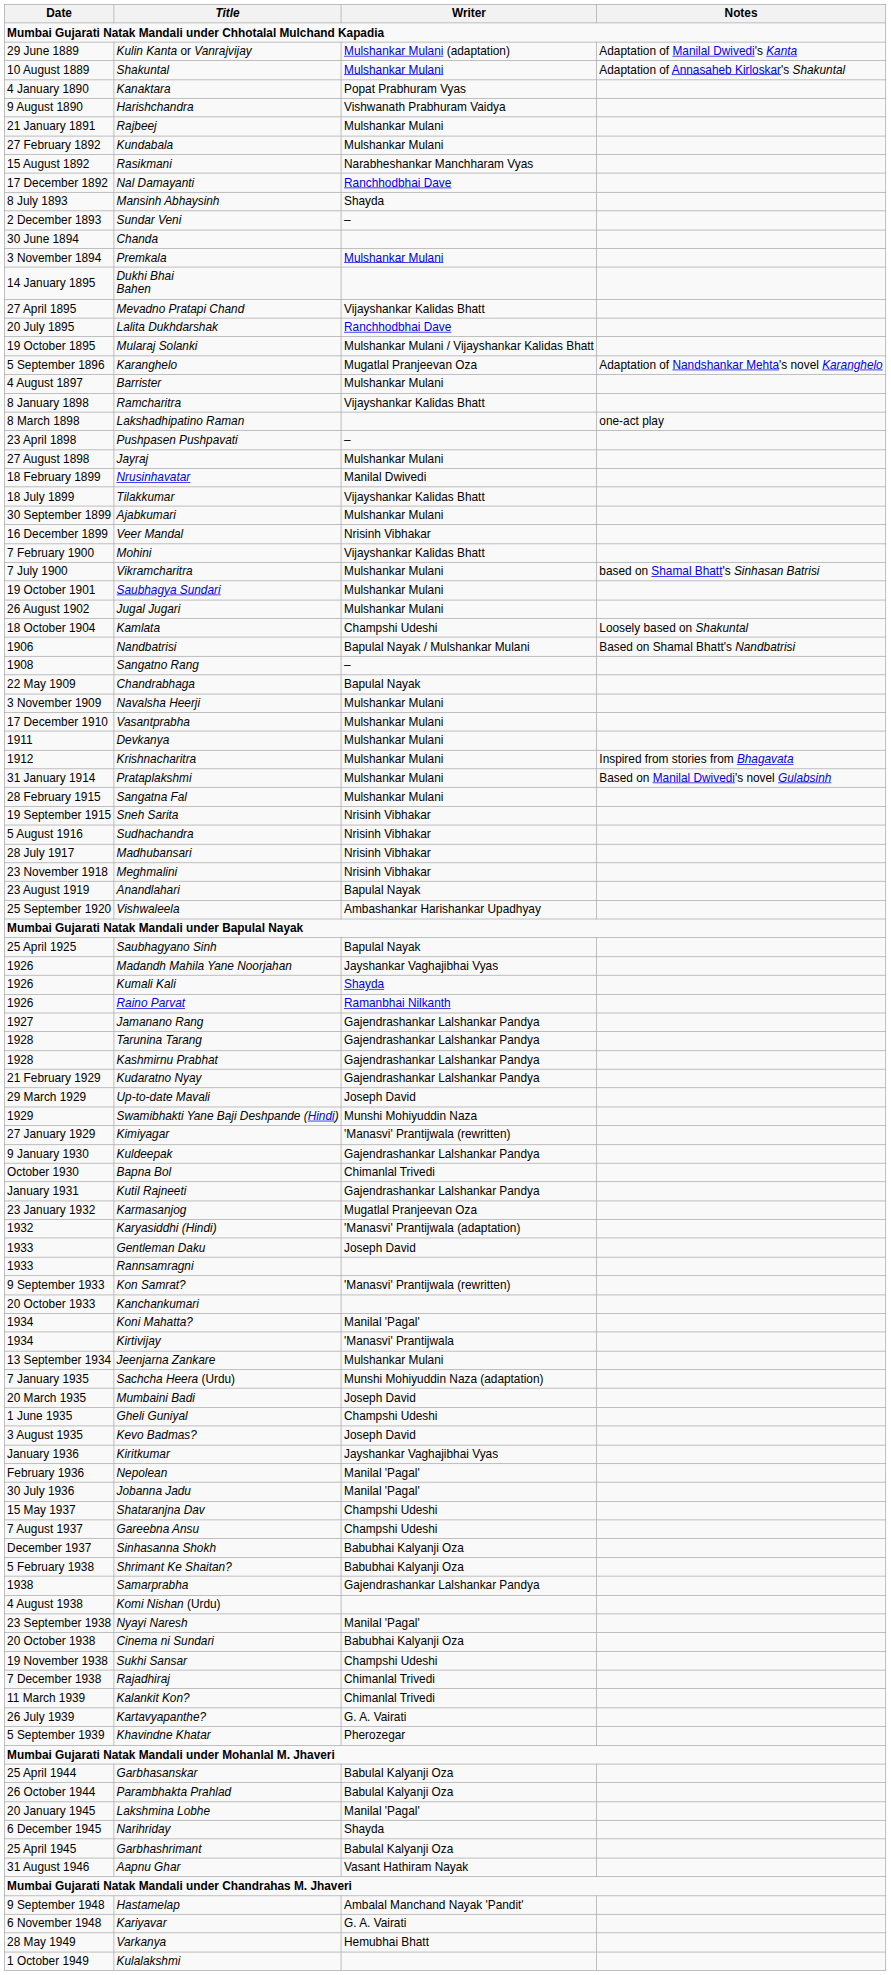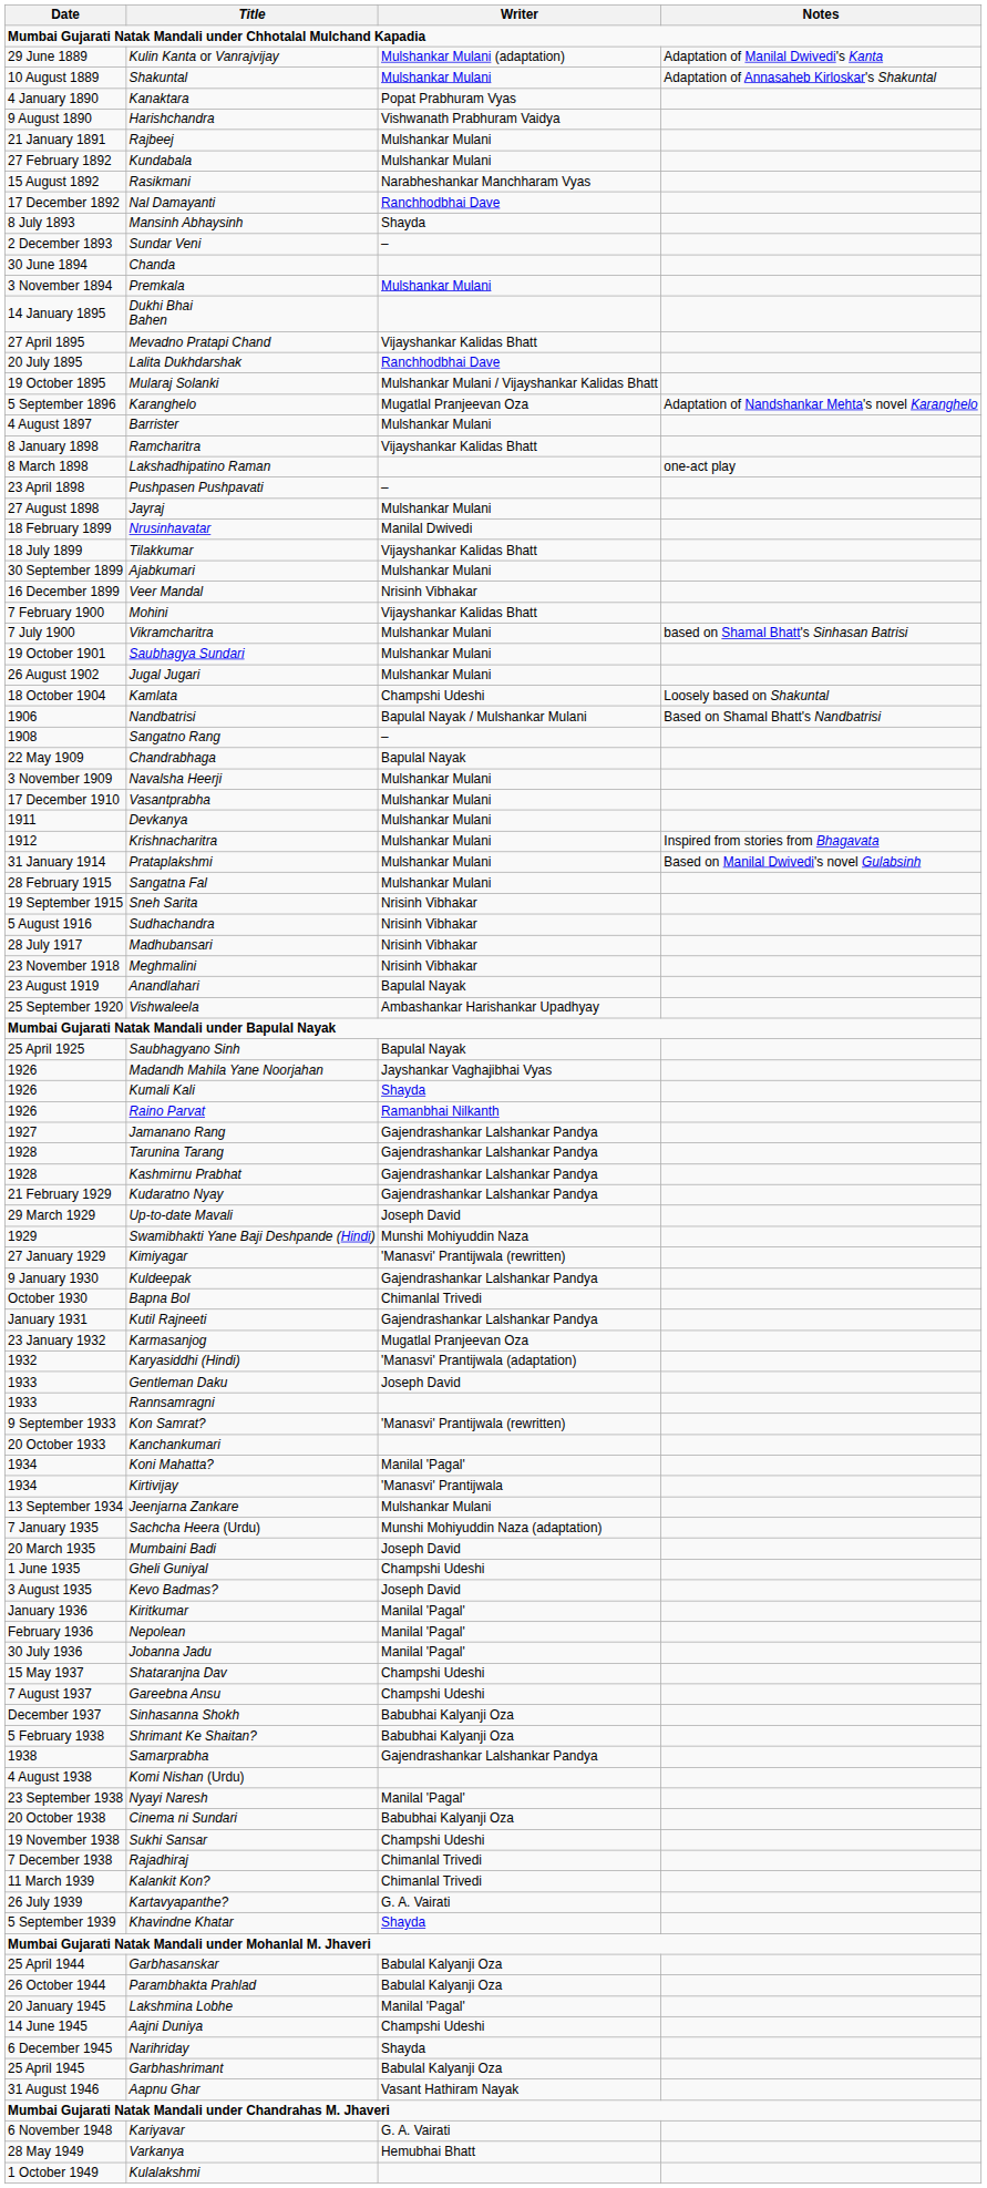Kiritkumar | Writer: Jayshankar Vaghajibhai Vyas -> Manilal 'Pagal'
Khavindne Khatar | Writer: Pherozegar -> Shayda
+ row: 14 June 1945 | Aajni Duniya | Champshi Udeshi
- row: 9 September 1948 | Hastamelap | Ambalal Manchand Nayak 'Pandit'
